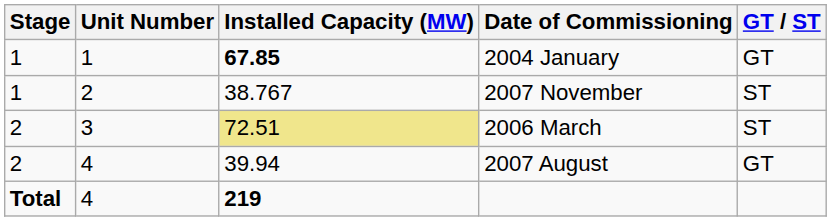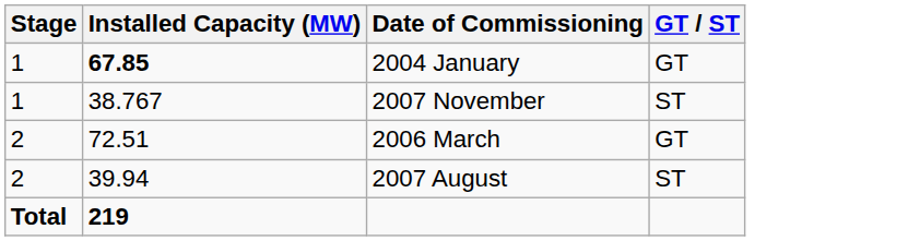- column: Unit Number | 1 | 2 | 3 | 4 | 4
2006 March | Installed Capacity (MW): khaki background -> no background
2006 March | GT / ST: ST -> GT
2007 August | GT / ST: GT -> ST
